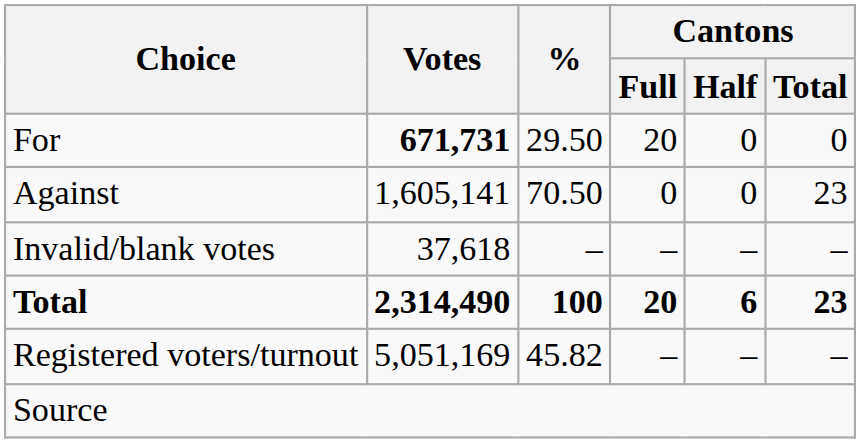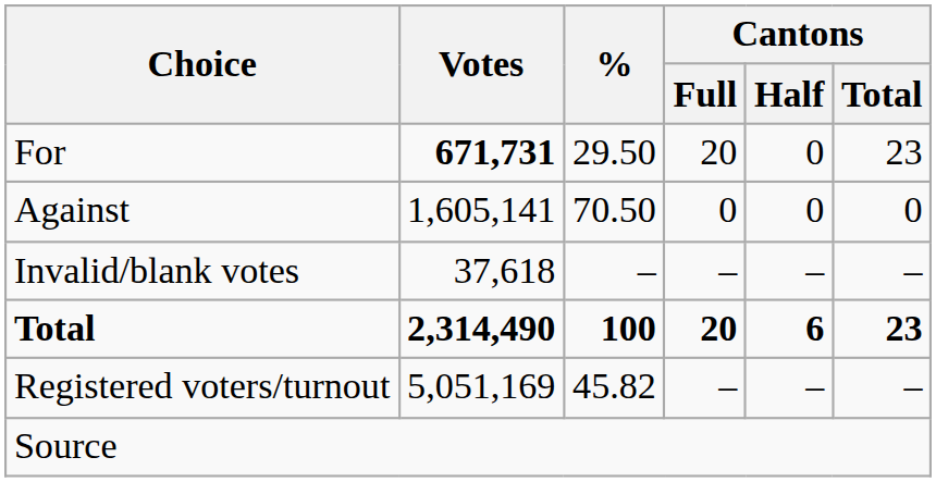For | Cantons / Total: 0 -> 23
Against | Cantons / Total: 23 -> 0
